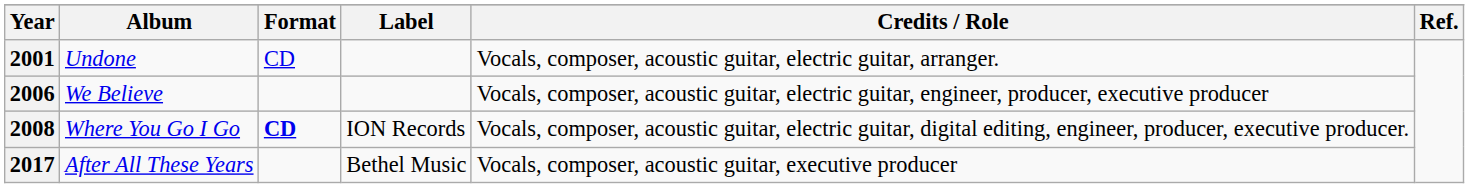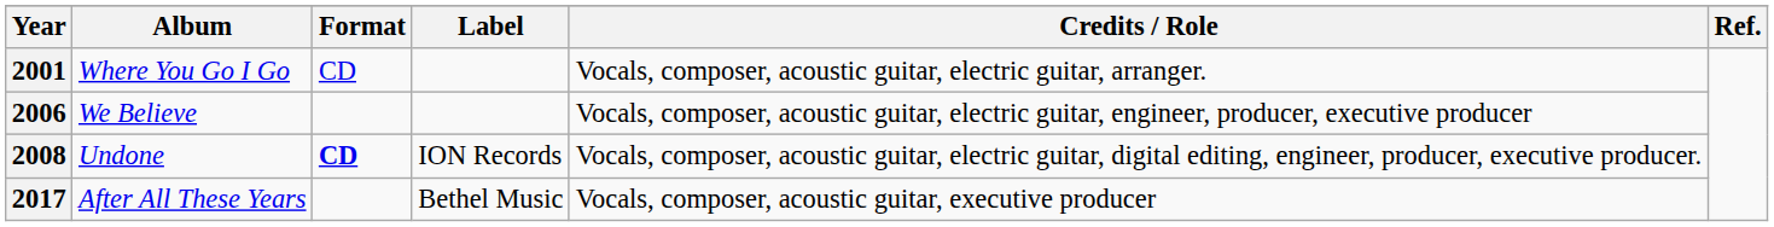2001 | Album: Undone -> Where You Go I Go
2008 | Album: Where You Go I Go -> Undone
